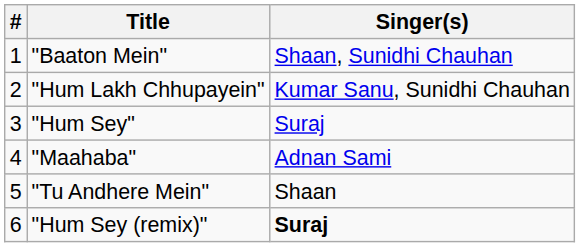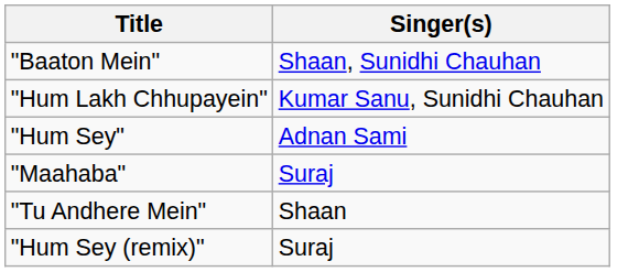- column: # | 1 | 2 | 3 | 4 | 5 | 6
"Hum Sey" | Singer(s): Suraj -> Adnan Sami
"Maahaba" | Singer(s): Adnan Sami -> Suraj
"Hum Sey (remix)" | Singer(s): bold -> normal
